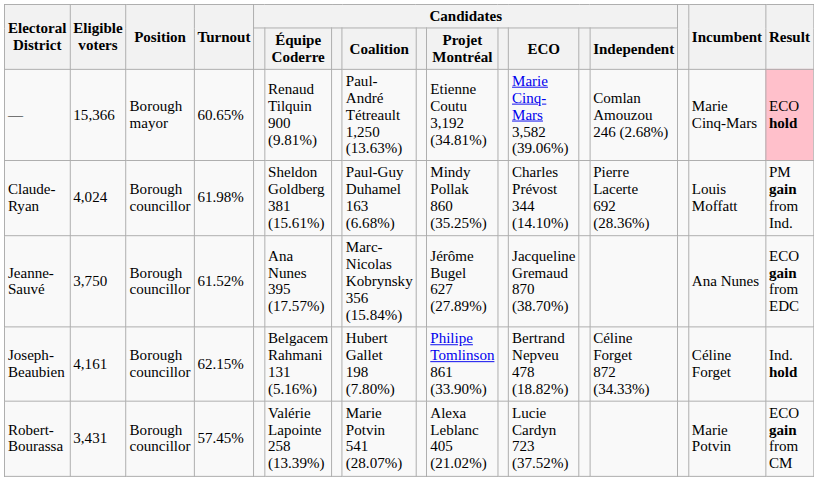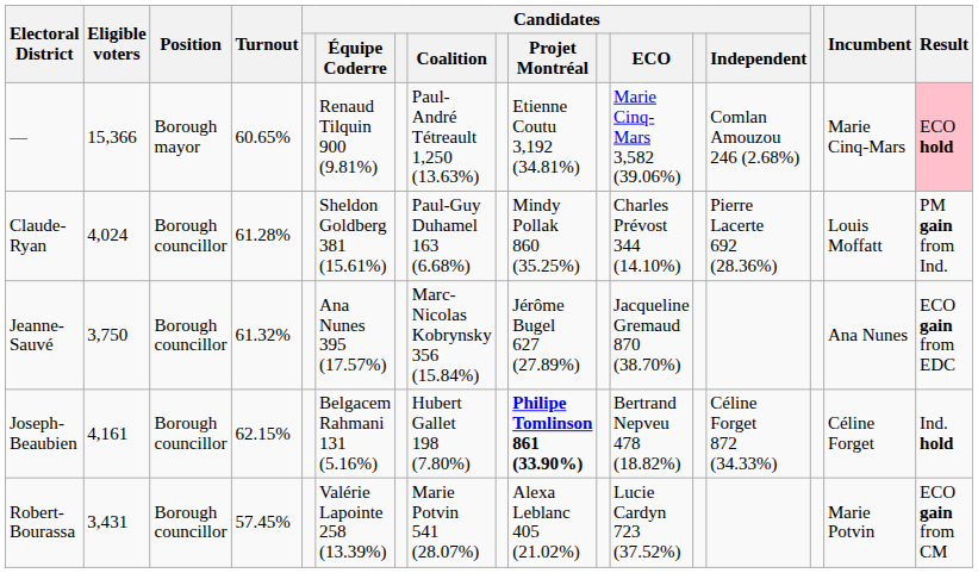Claude-Ryan | Turnout: 61.98% -> 61.28%
Jeanne-Sauvé | Turnout: 61.52% -> 61.32%
Joseph-Beaubien | Candidates / Projet Montréal: normal -> bold
